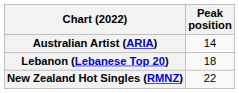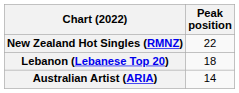rows swapped: Australian Artist (ARIA) <-> New Zealand Hot Singles (RMNZ)
